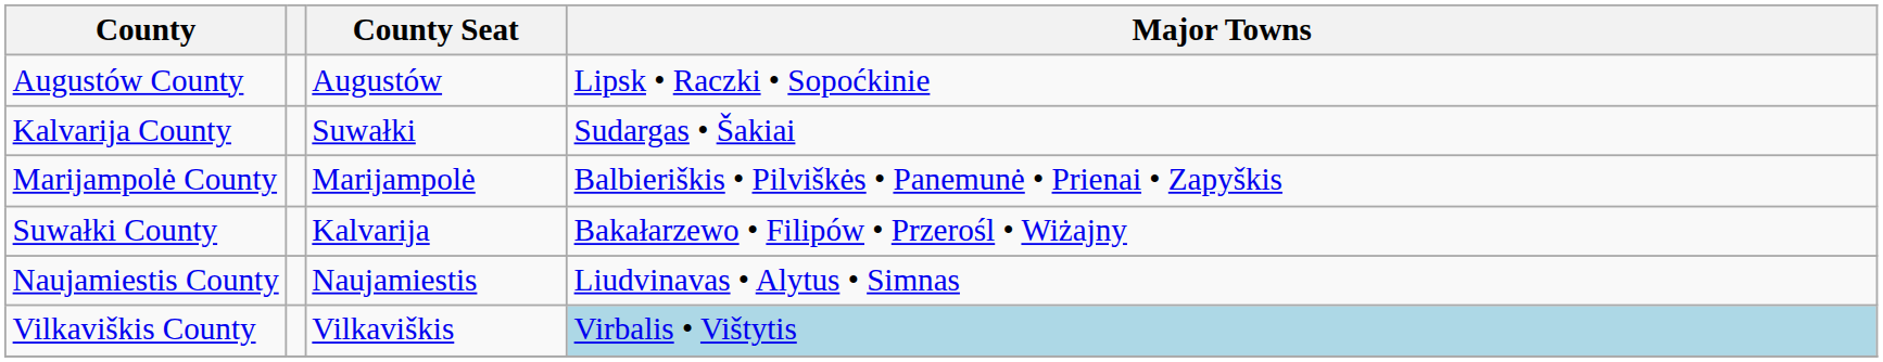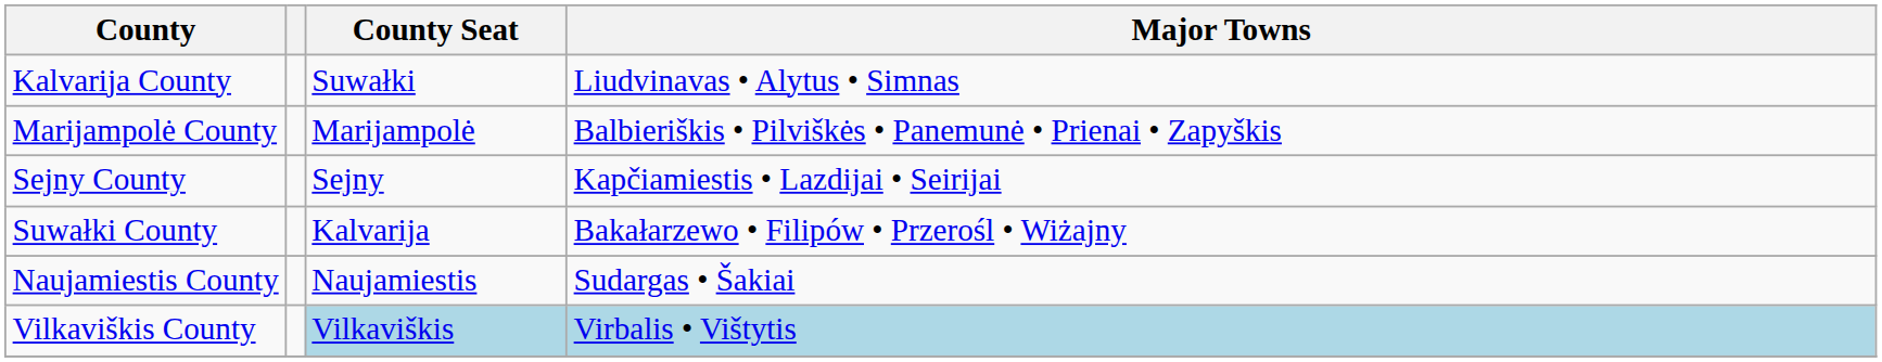- row: Augustów County | Augustów | Lipsk • Raczki • Sopoćkinie
Kalvarija County | Major Towns: Sudargas • Šakiai -> Liudvinavas • Alytus • Simnas
+ row: Sejny County | Sejny | Kapčiamiestis • Lazdijai • Seirijai
Naujamiestis County | Major Towns: Liudvinavas • Alytus • Simnas -> Sudargas • Šakiai
Vilkaviškis County | County Seat: no background -> lightblue background
